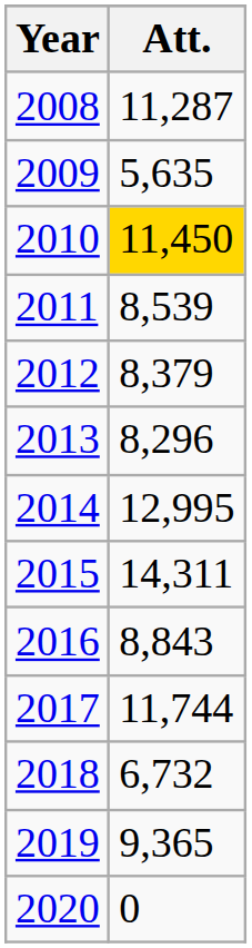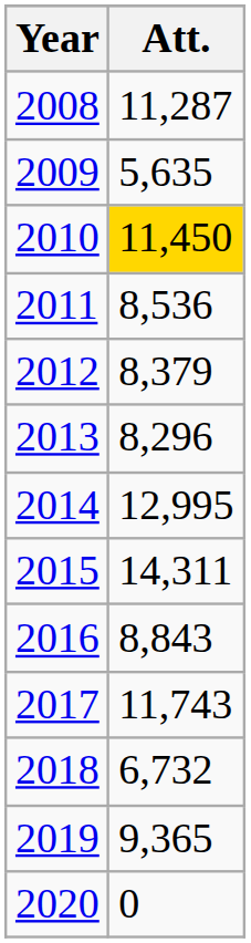2011 | Att.: 8,539 -> 8,536
2017 | Att.: 11,744 -> 11,743
